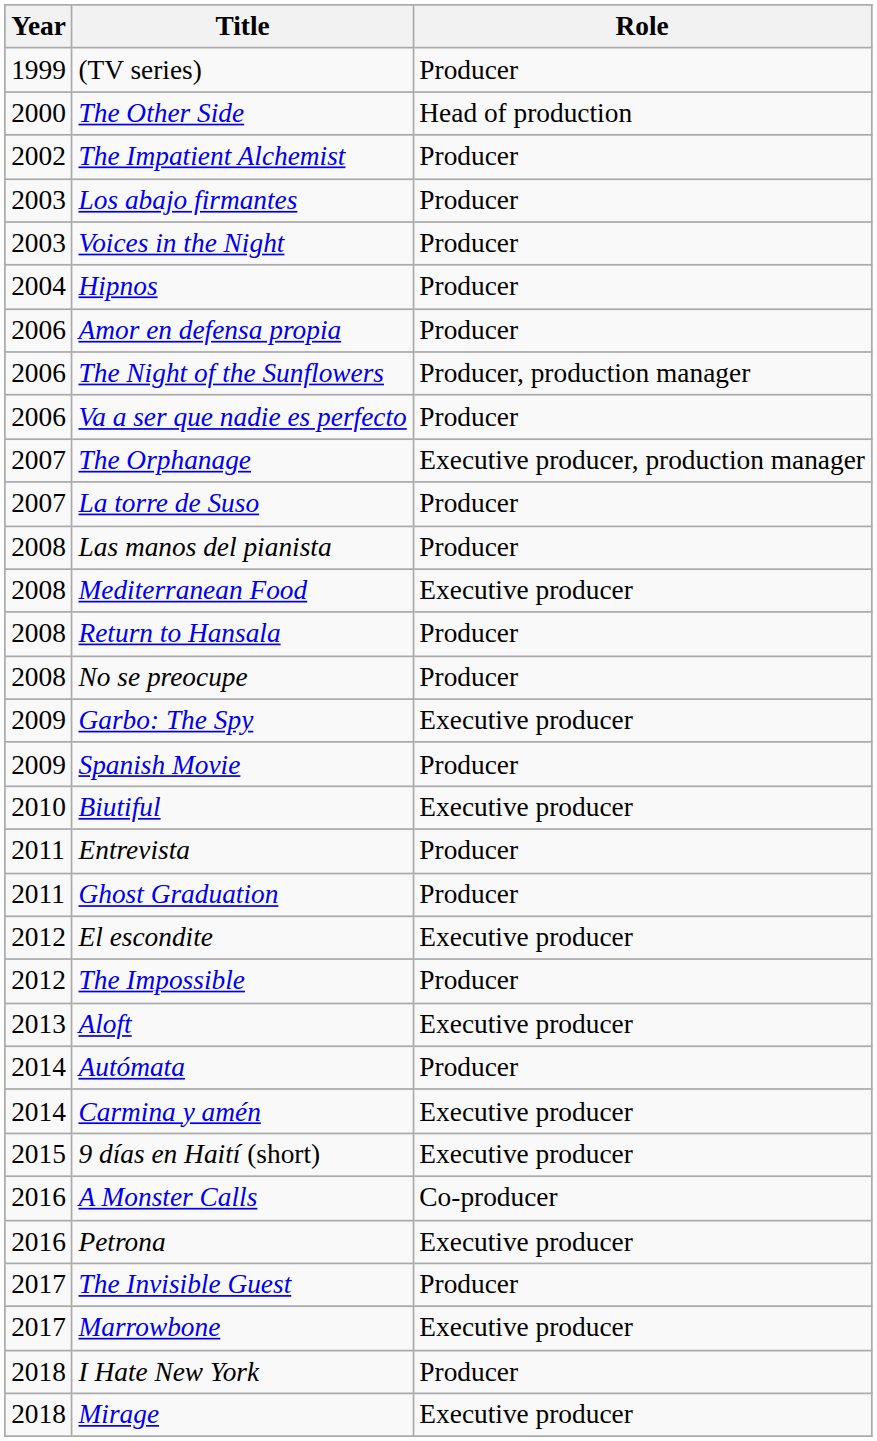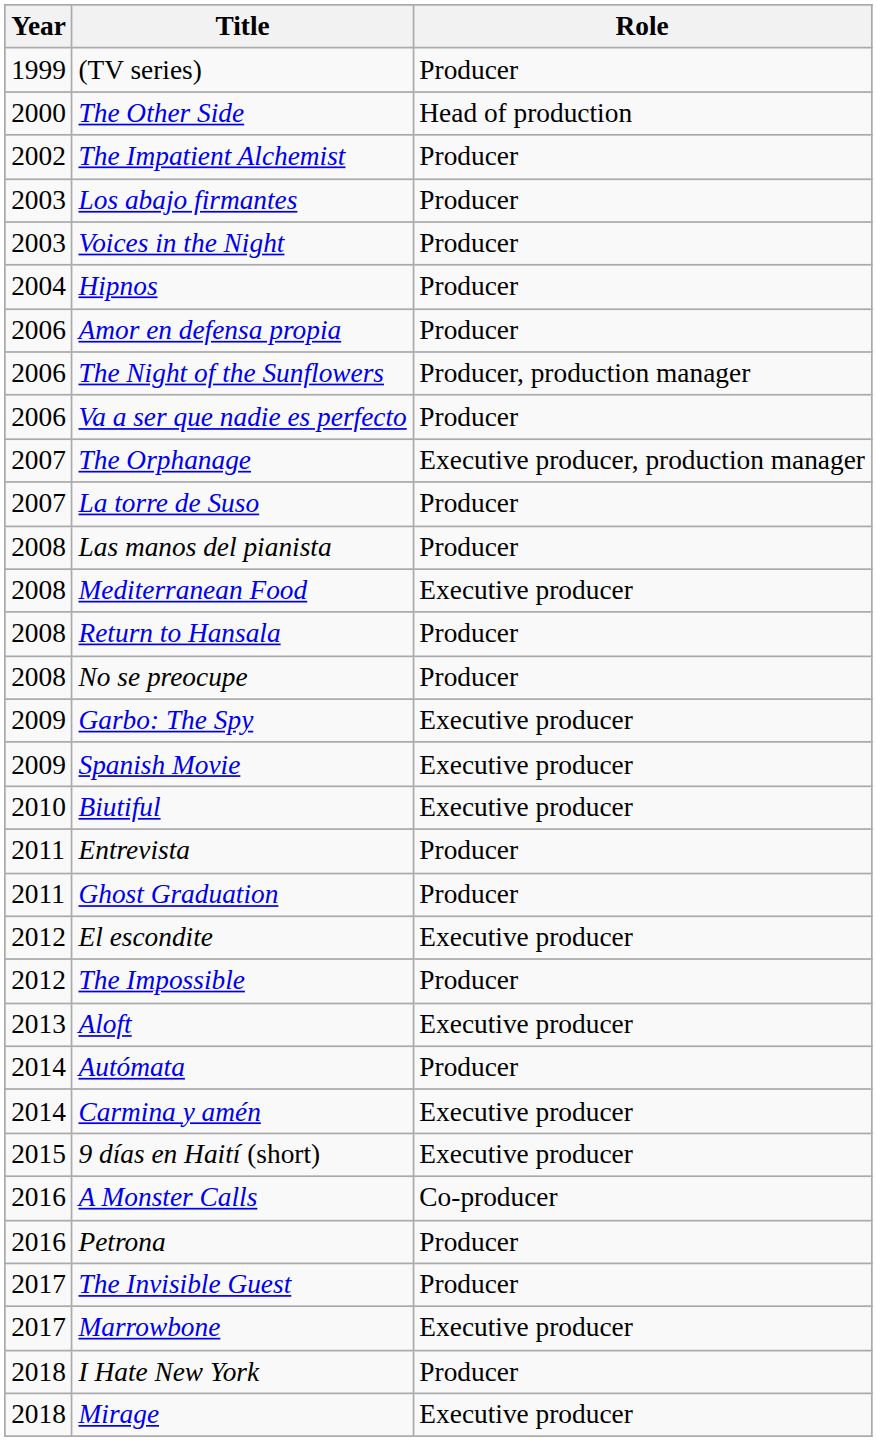Spanish Movie | Role: Producer -> Executive producer
Petrona | Role: Executive producer -> Producer
